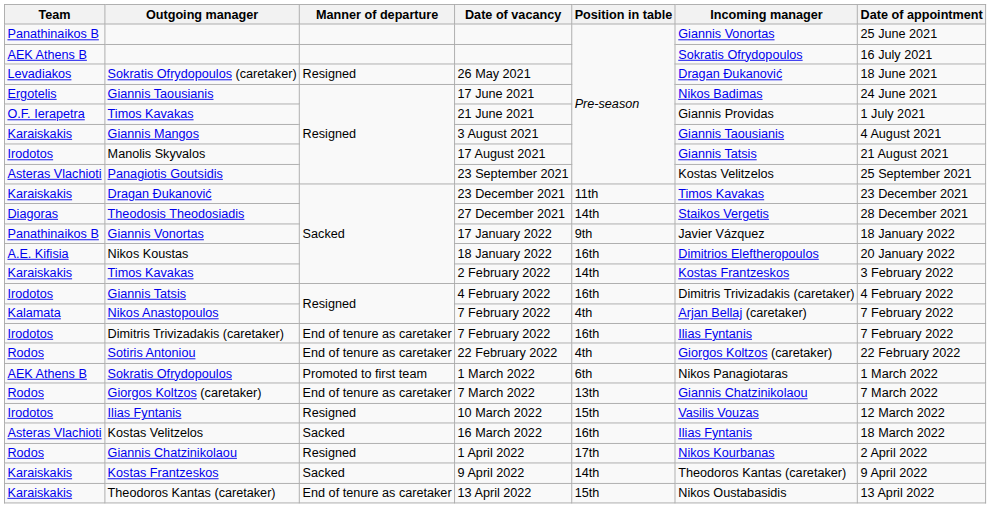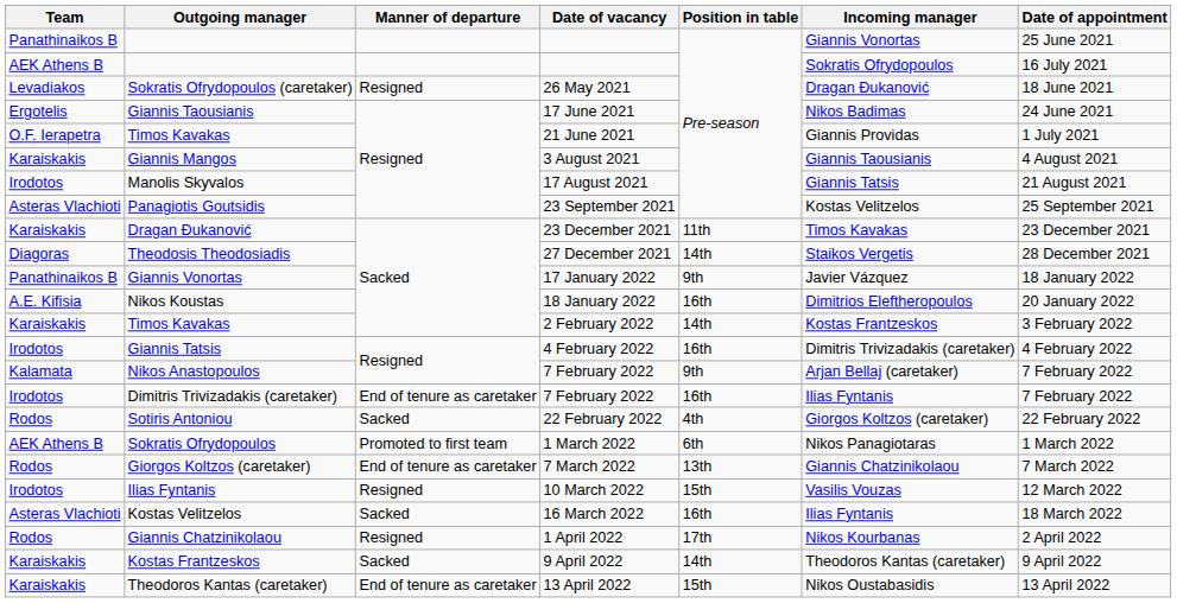Nikos Anastopoulos | Position in table: 4th -> 9th
Sotiris Antoniou | Manner of departure: End of tenure as caretaker -> Sacked
